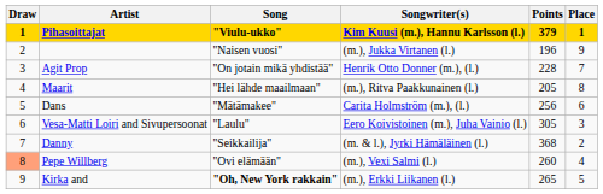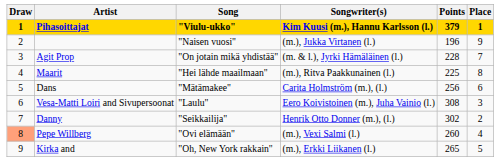Agit Prop | Songwriter(s): Henrik Otto Donner (m.), (l.) -> (m. & l.), Jyrki Hämäläinen (l.)
Maarit | Points: 205 -> 225
Vesa-Matti Loiri and Sivupersoonat | Points: 305 -> 308
Danny | Songwriter(s): (m. & l.), Jyrki Hämäläinen (l.) -> Henrik Otto Donner (m.), (l.)
Danny | Points: 368 -> 302
Kirka and | Song: bold -> normal
